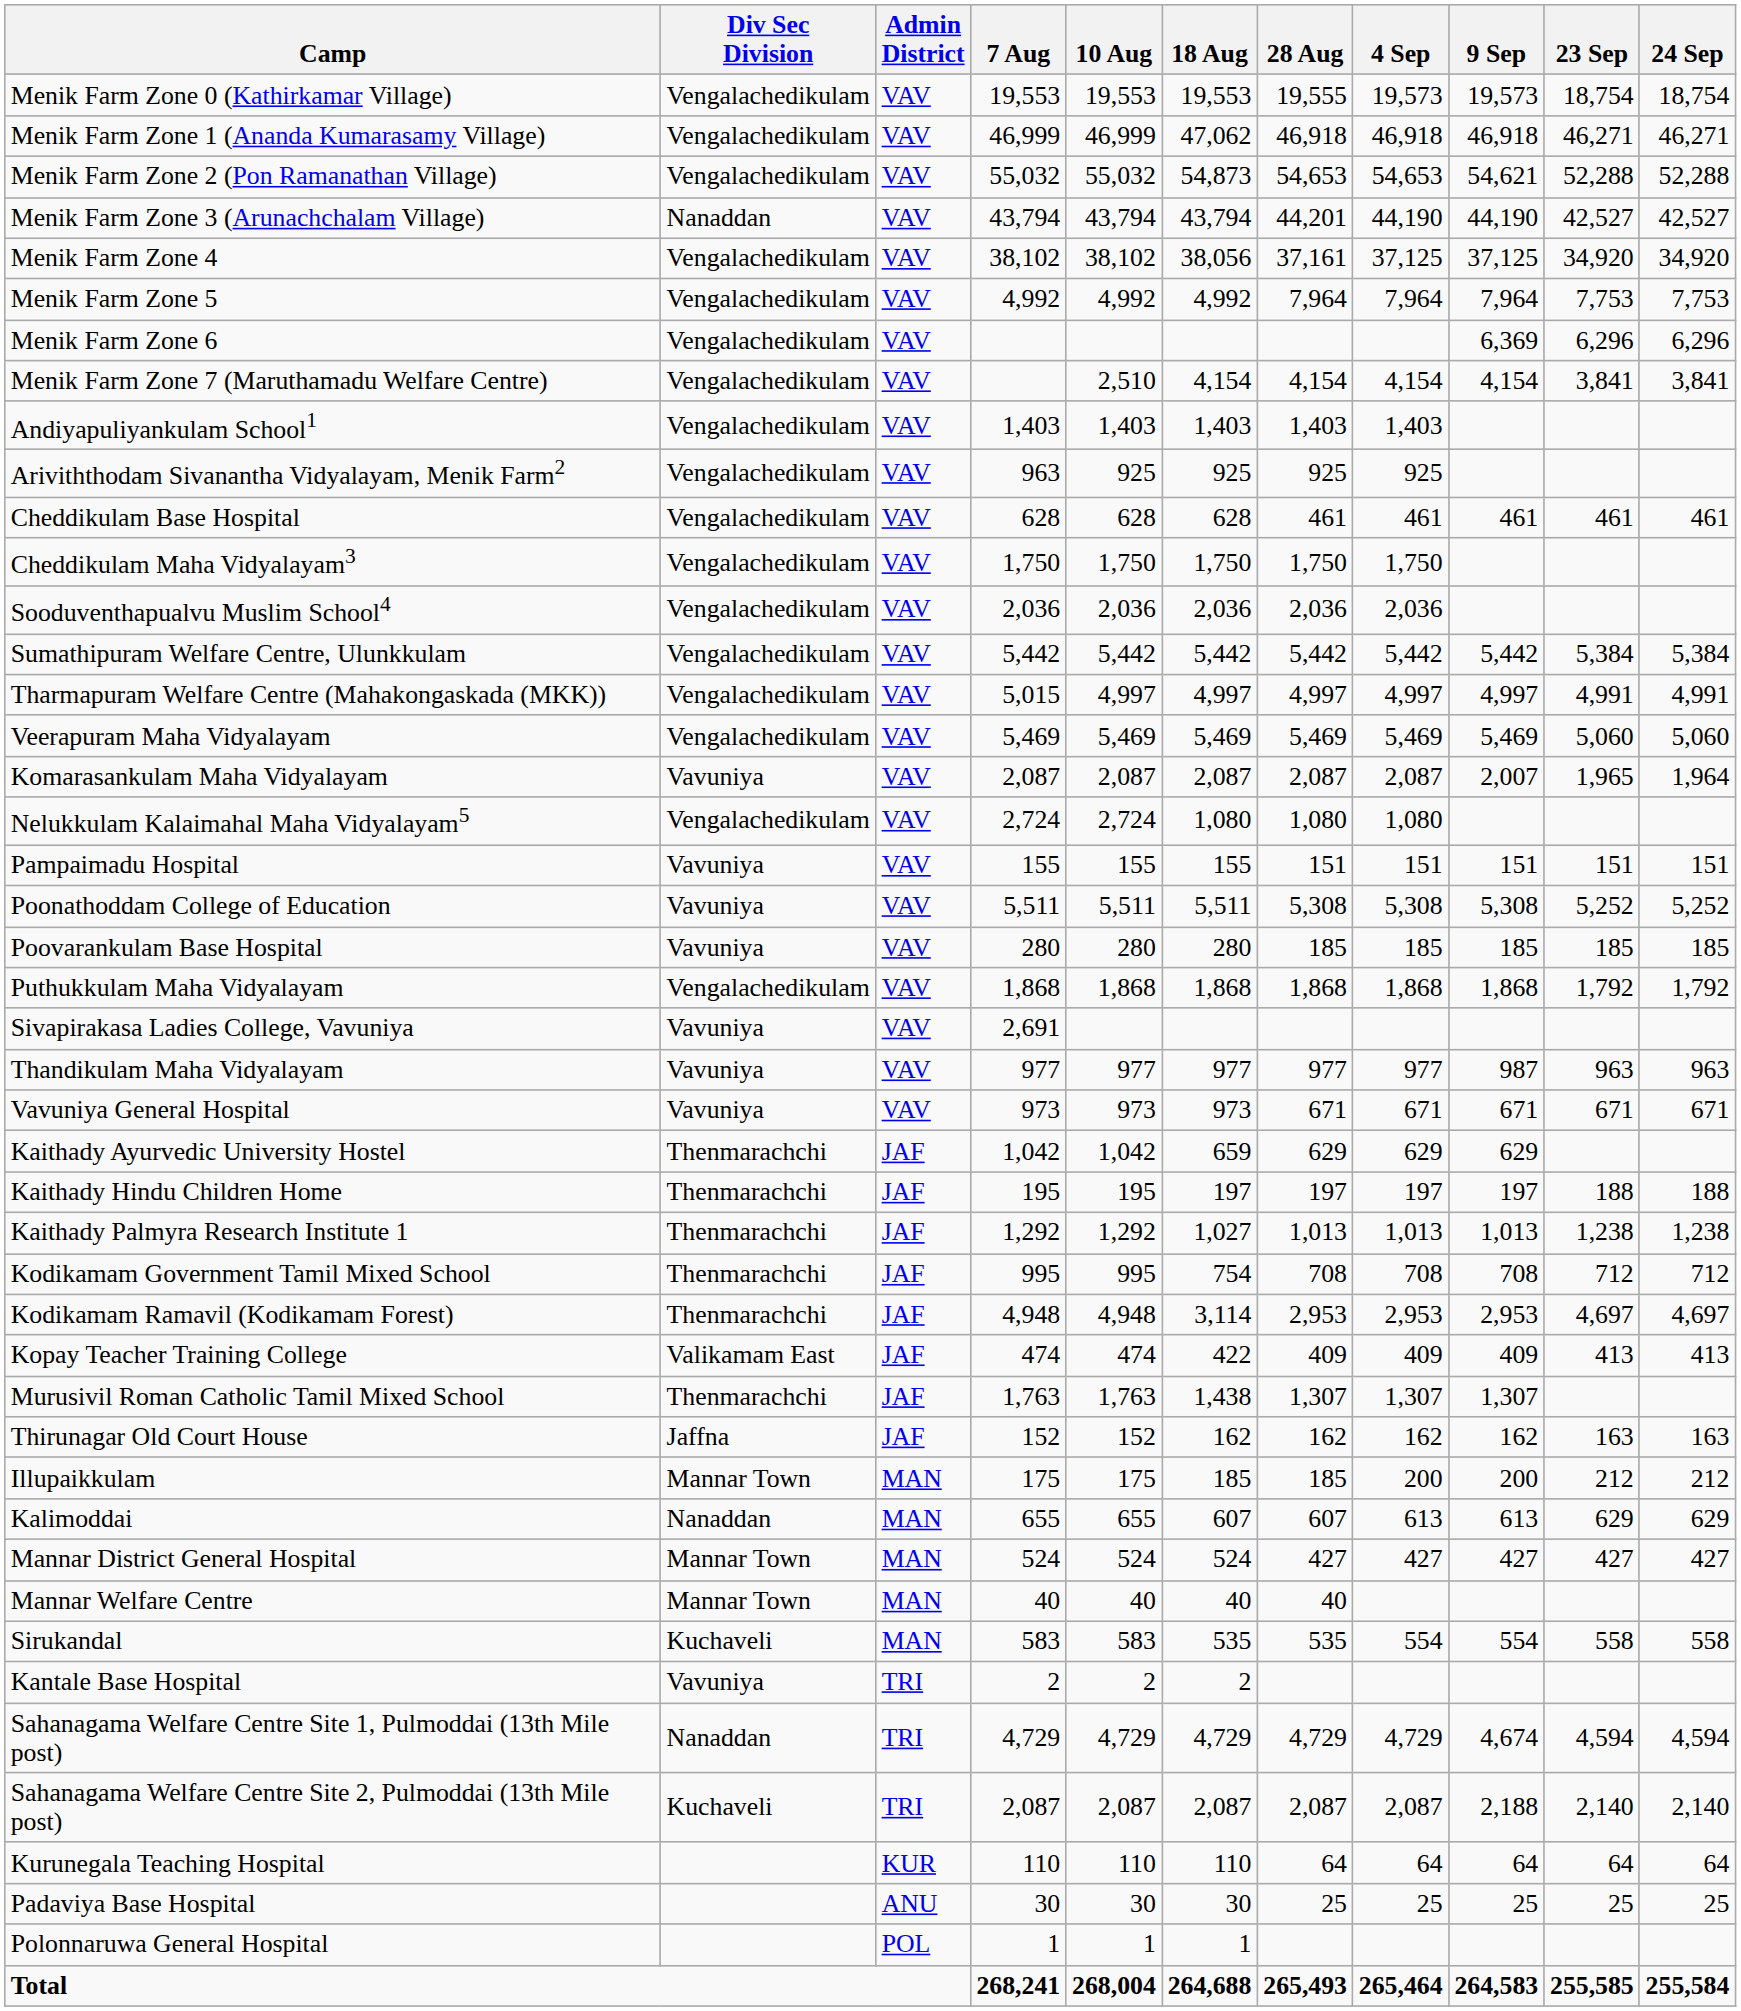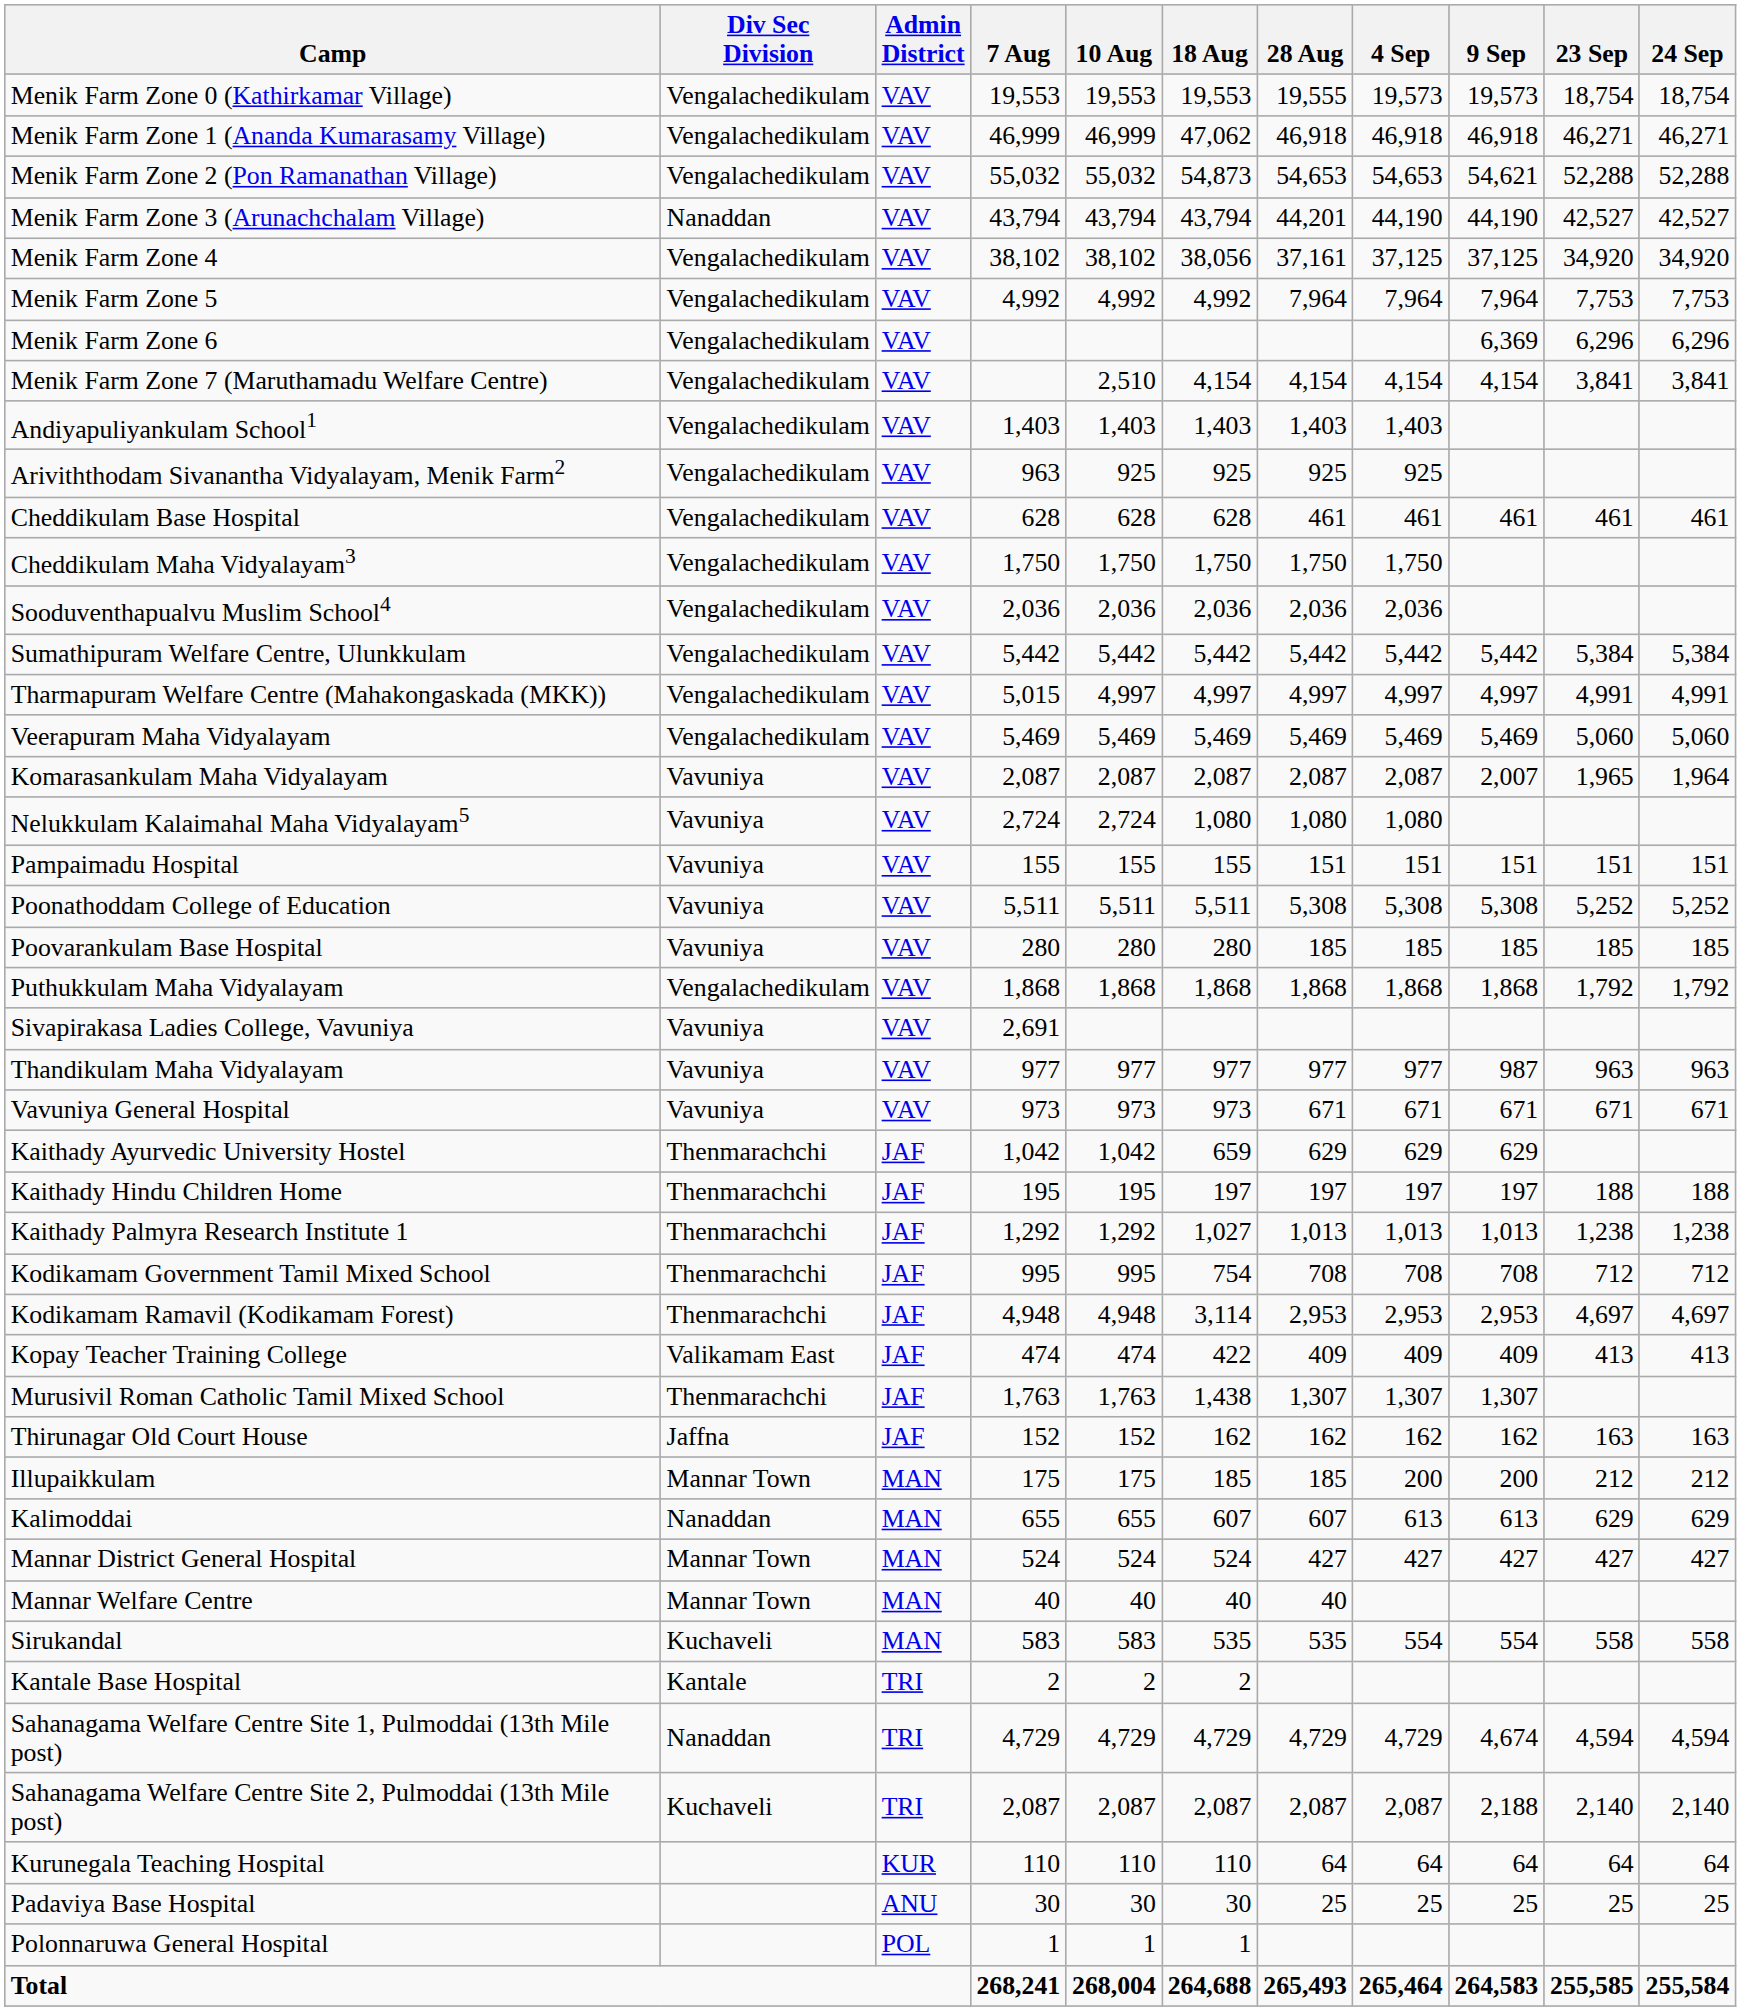Nelukkulam Kalaimahal Maha Vidyalayam5 | Div Sec Division: Vengalachedikulam -> Vavuniya
Kantale Base Hospital | Div Sec Division: Vavuniya -> Kantale
